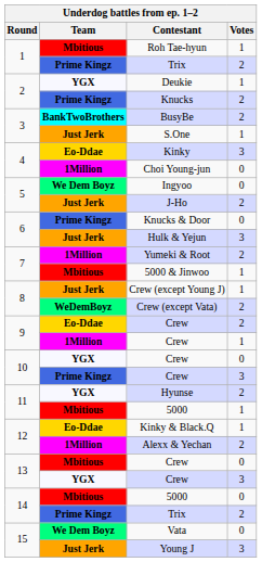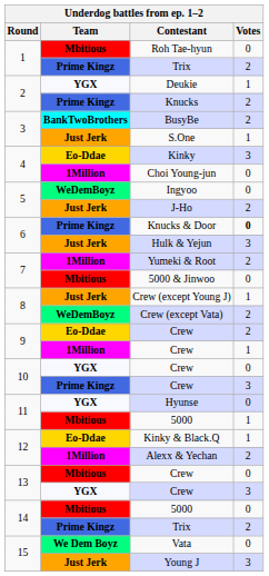Roh Tae-hyun | Votes: 1 -> 0
Ingyoo | Team: We Dem Boyz -> WeDemBoyz
Knucks & Door | Votes: normal -> bold
5000 & Jinwoo | Votes: 1 -> 0
Hyunse | Votes: 2 -> 0
